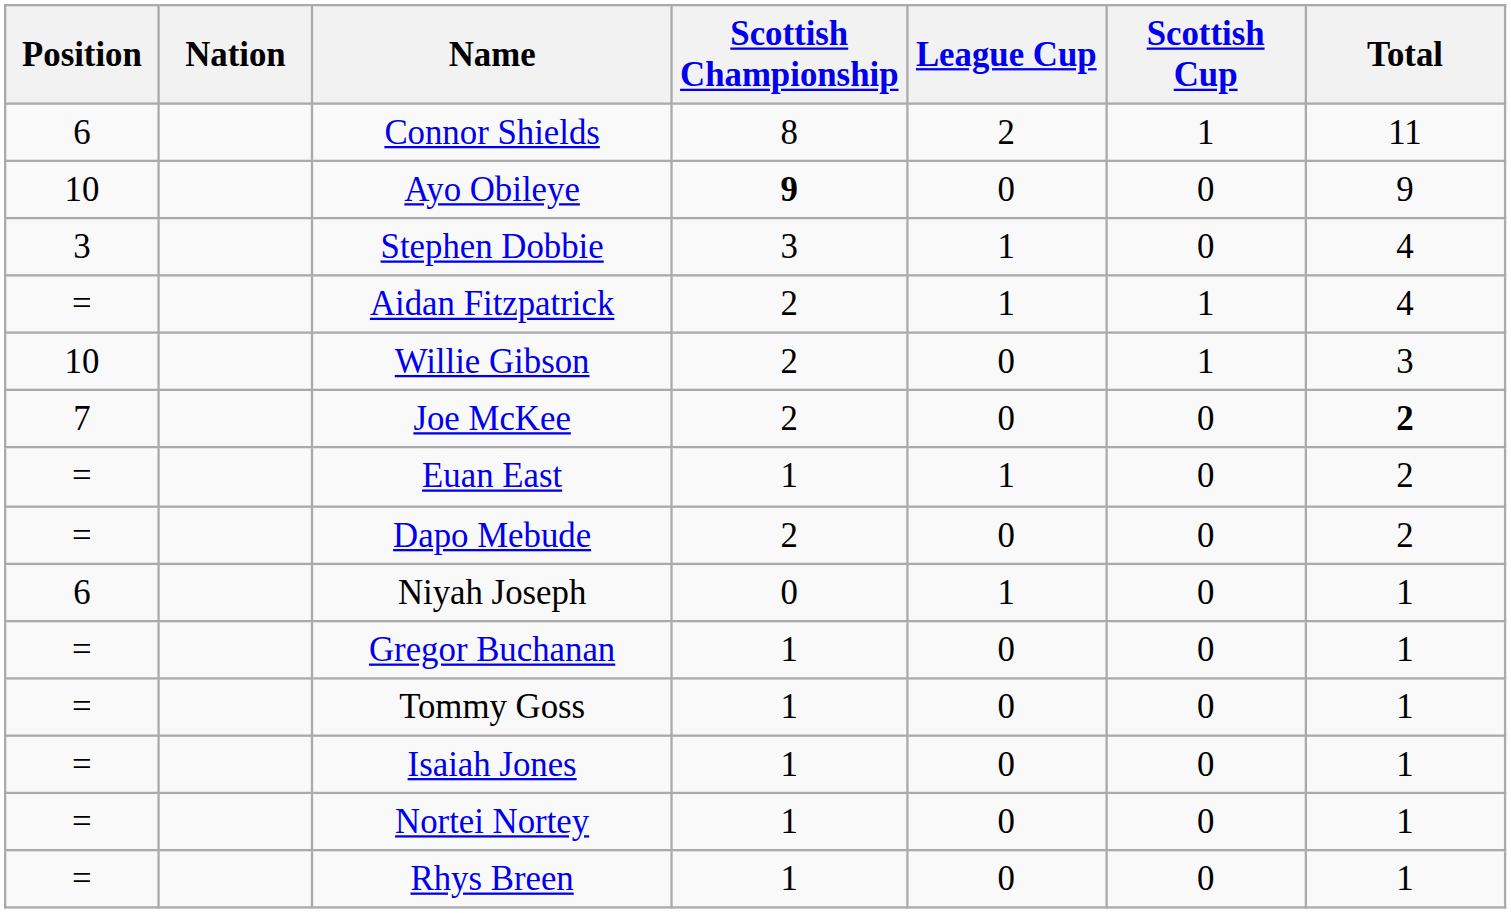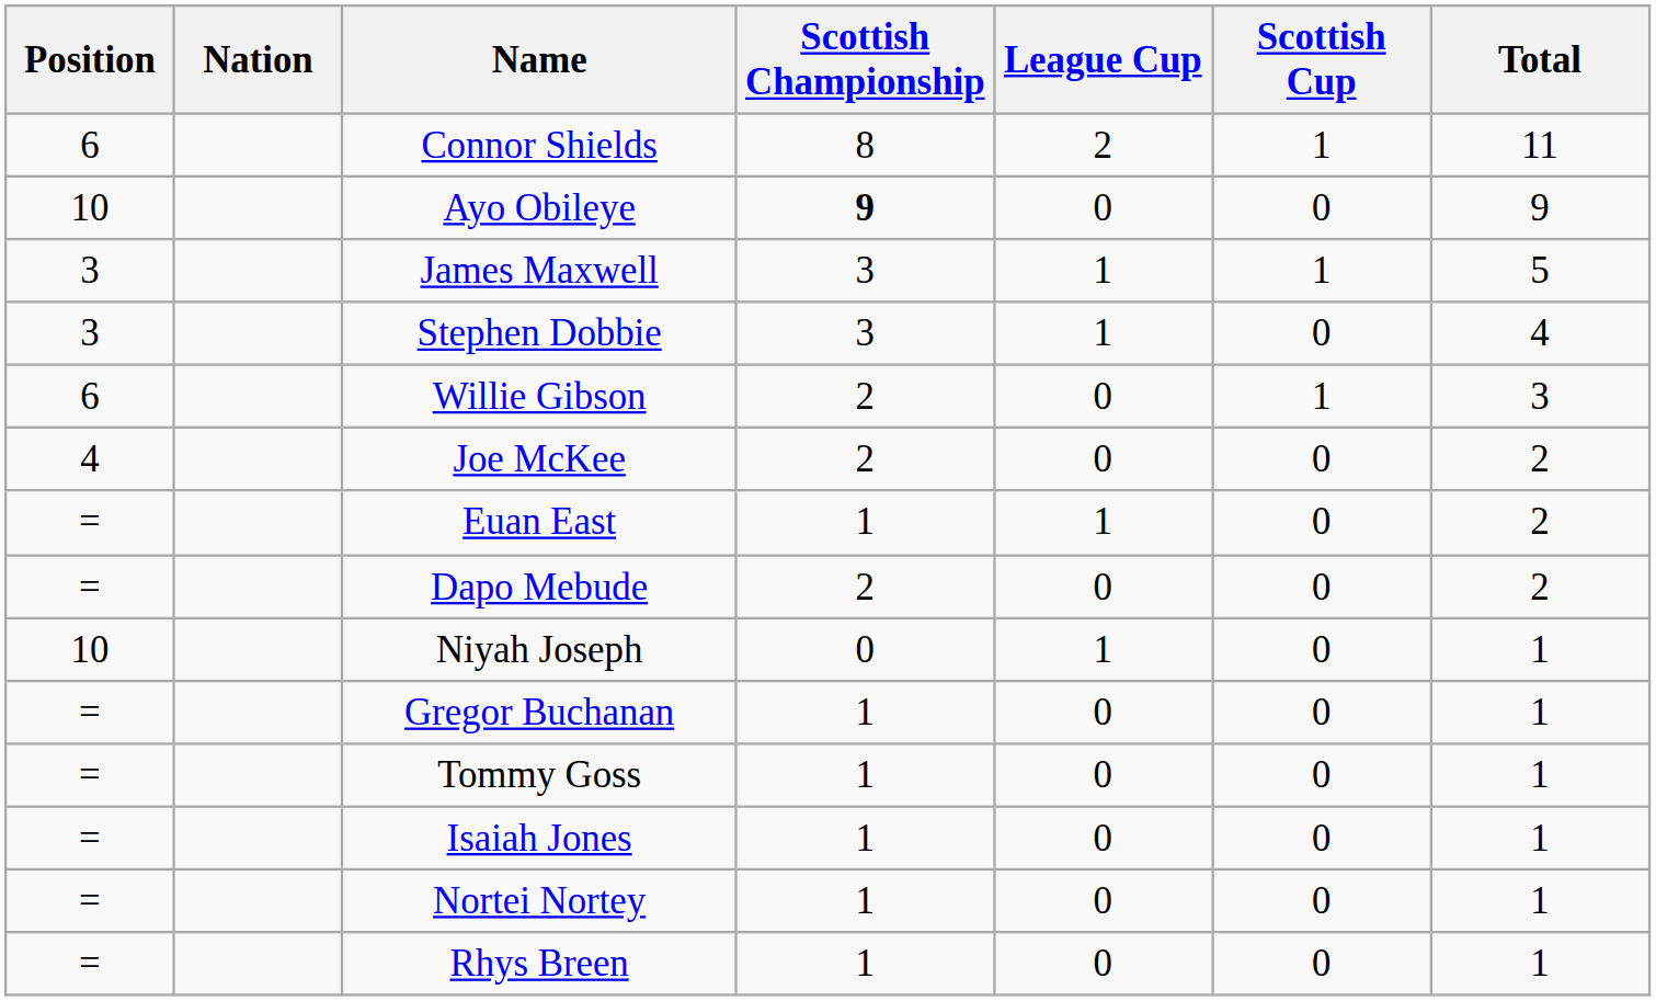+ row: 3 | James Maxwell | 3 | 1 | 1 | 5
- row: = | Aidan Fitzpatrick | 2 | 1 | 1 | 4
Willie Gibson | Position: 10 -> 6
Joe McKee | Position: 7 -> 4
Joe McKee | Total: bold -> normal
Niyah Joseph | Position: 6 -> 10
